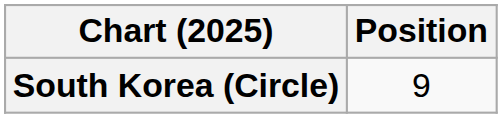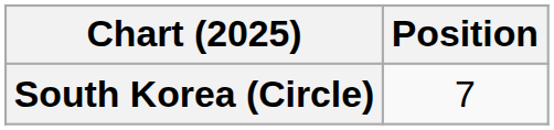South Korea (Circle) | Position: 9 -> 7
